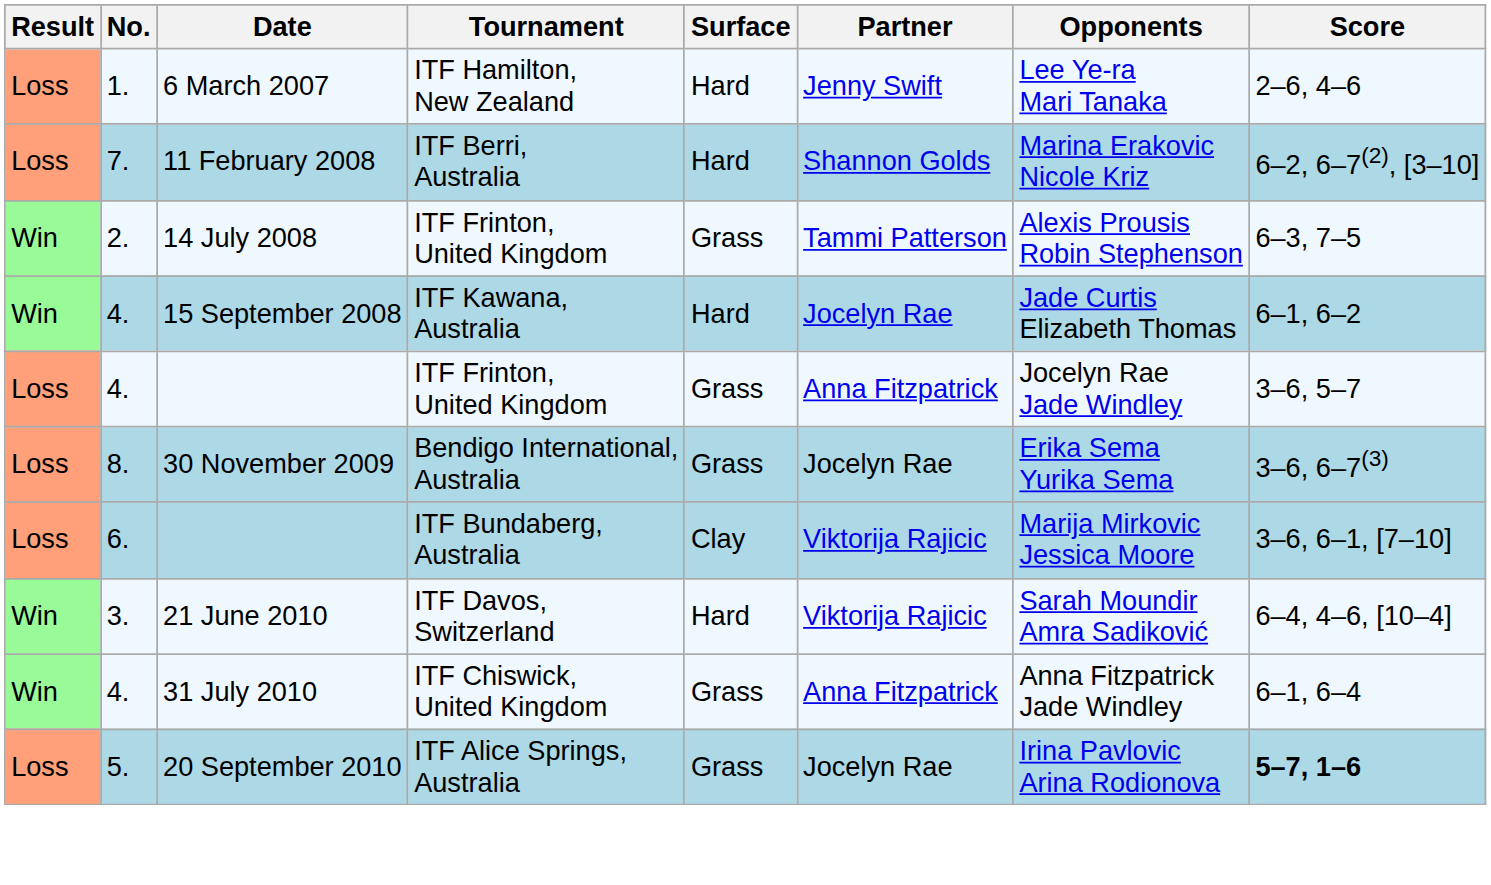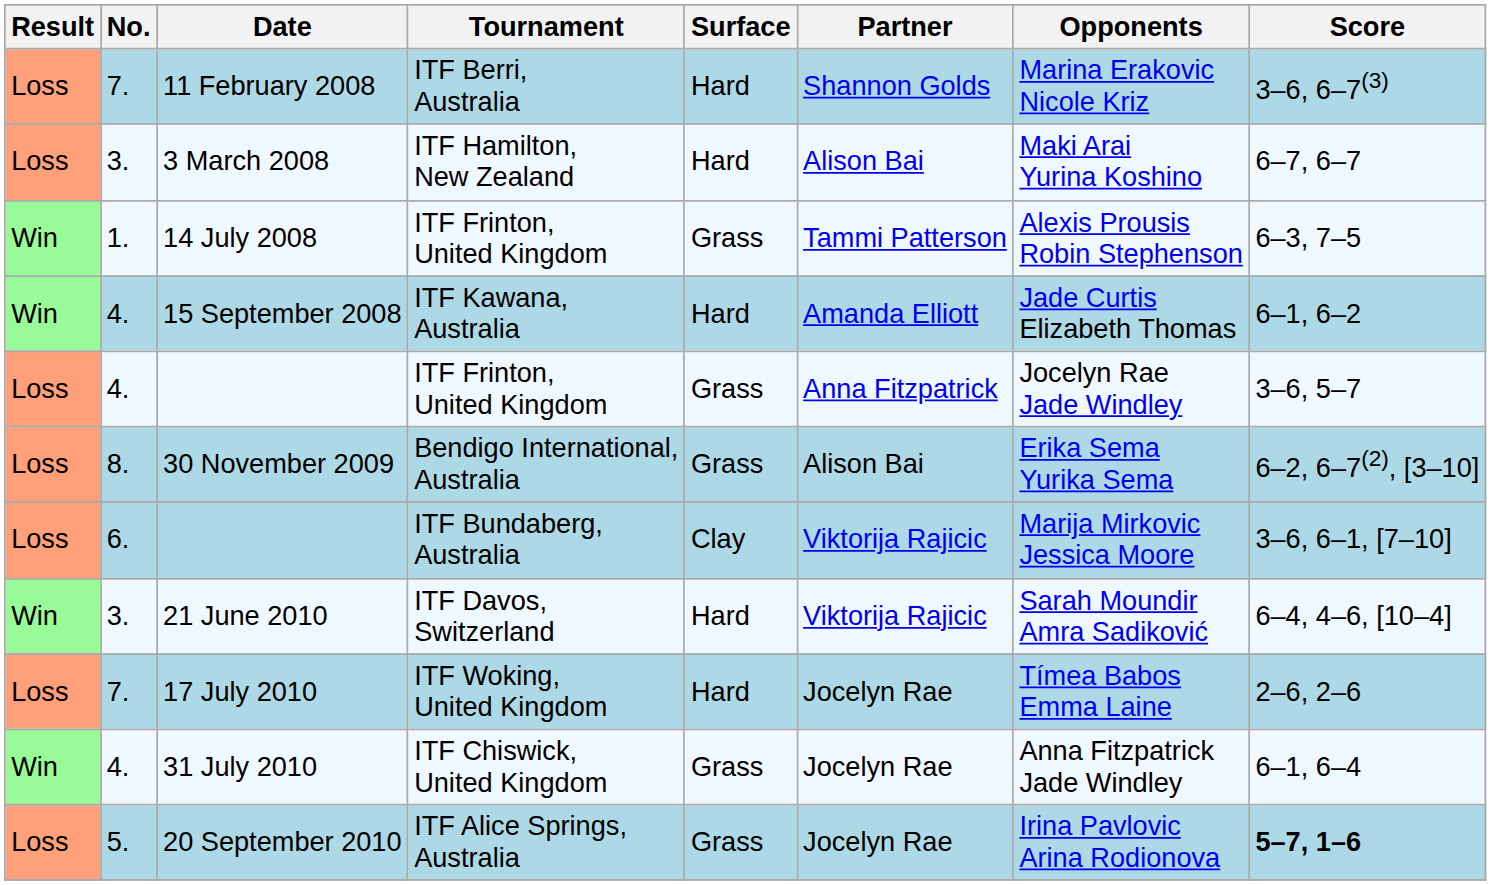- row: Loss | 1. | 6 March 2007 | ITF Hamilton, New Zealand | Hard | Jenny Swift | Lee Ye-ra Mari Tanaka | 2–6, 4–6
11 February 2008 | Score: 6–2, 6–7(2), [3–10] -> 3–6, 6–7(3)
+ row: Loss | 3. | 3 March 2008 | ITF Hamilton, New Zealand | Hard | Alison Bai | Maki Arai Yurina Koshino | 6–7, 6–7
14 July 2008 | No.: 2. -> 1.
15 September 2008 | Partner: Jocelyn Rae -> Amanda Elliott
30 November 2009 | Partner: Jocelyn Rae -> Alison Bai
30 November 2009 | Score: 3–6, 6–7(3) -> 6–2, 6–7(2), [3–10]
+ row: Loss | 7. | 17 July 2010 | ITF Woking, United Kingdom | Hard | Jocelyn Rae | Tímea Babos Emma Laine | 2–6, 2–6
31 July 2010 | Partner: Anna Fitzpatrick -> Jocelyn Rae
